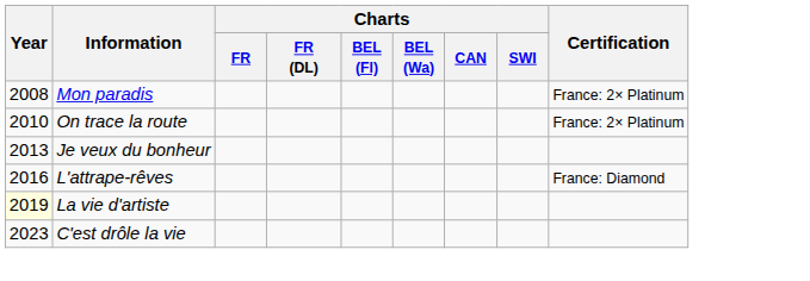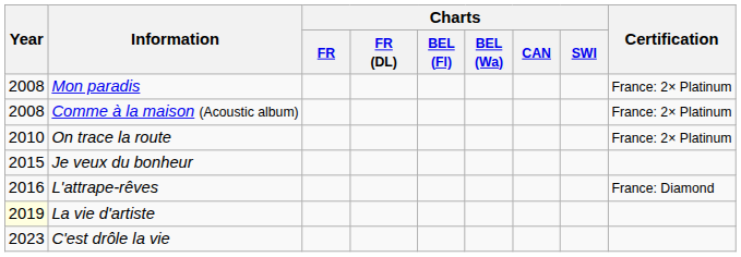+ row: 2008 | Comme à la maison (Acoustic album) | France: 2× Platinum
Je veux du bonheur | Year: 2013 -> 2015
